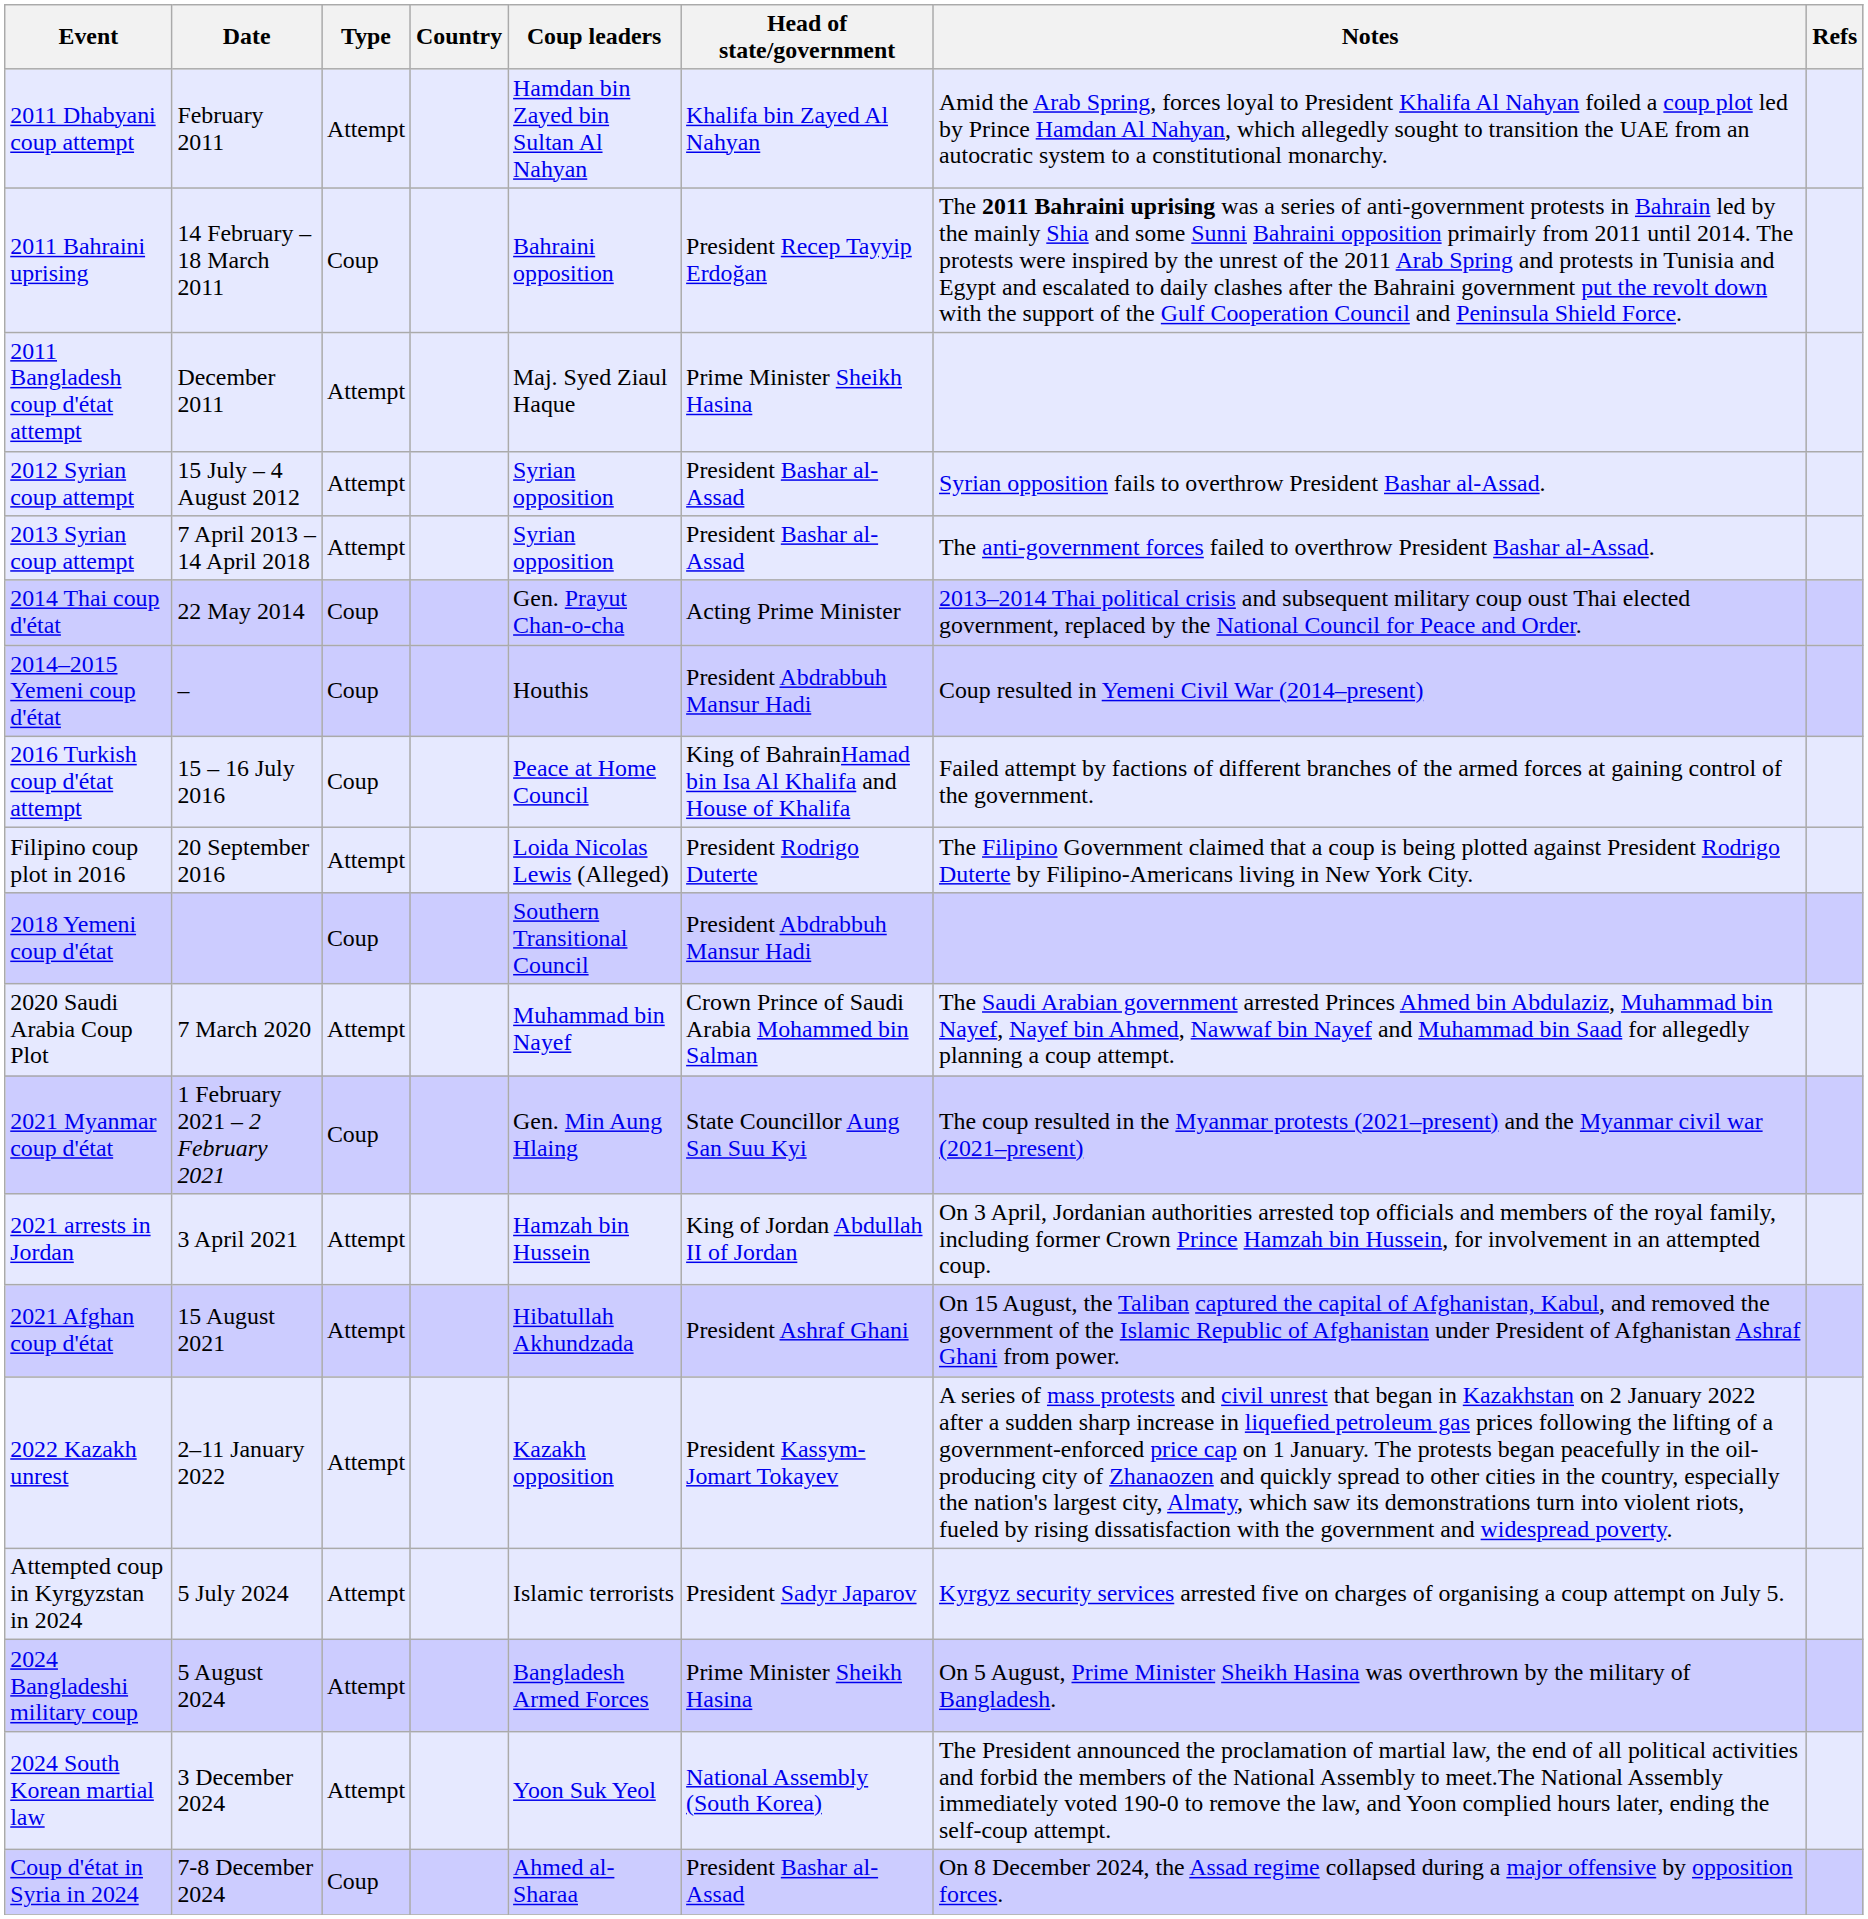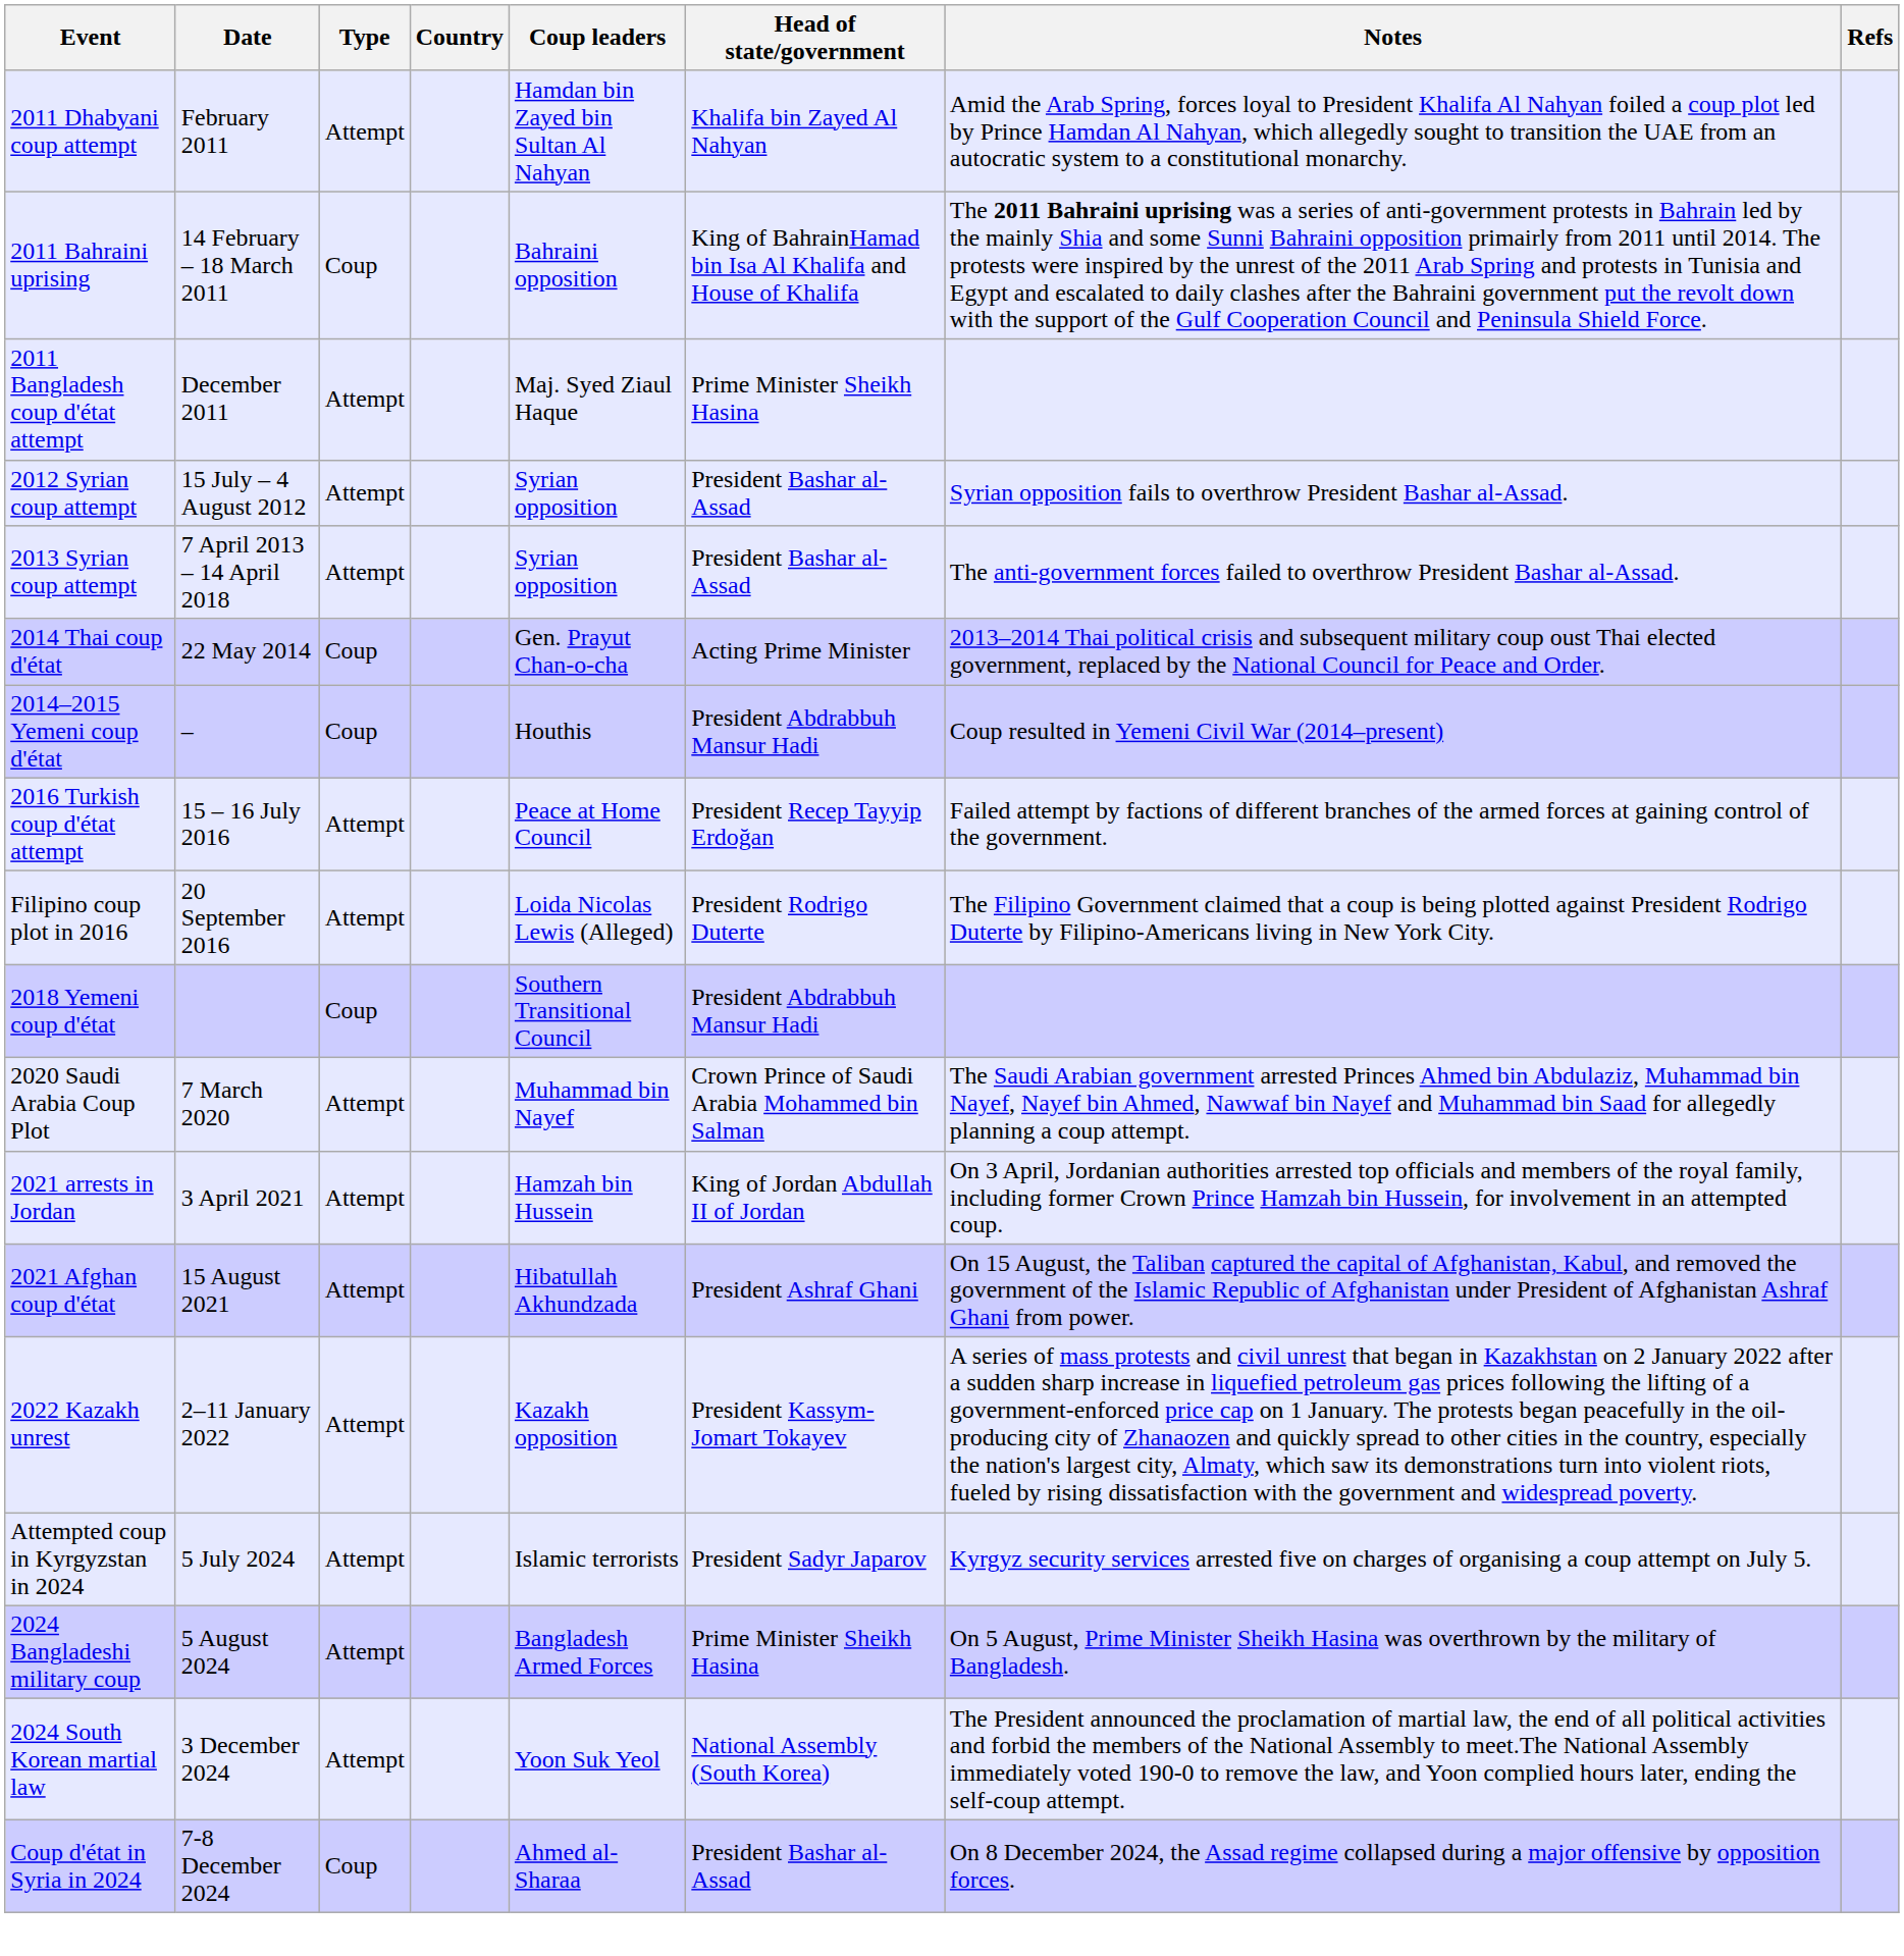2011 Bahraini uprising | Head of state/government: President Recep Tayyip Erdoğan -> King of BahrainHamad bin Isa Al Khalifa and House of Khalifa
2016 Turkish coup d'état attempt | Type: Coup -> Attempt
2016 Turkish coup d'état attempt | Head of state/government: King of BahrainHamad bin Isa Al Khalifa and House of Khalifa -> President Recep Tayyip Erdoğan
- row: 2021 Myanmar coup d'état | 1 February 2021 – 2 February 2021 | Coup | Gen. Min Aung Hlaing | State Councillor Aung San Suu Kyi | The coup resulted in the Myanmar protests (2021–present) and the Myanmar civil war (2021–present)
